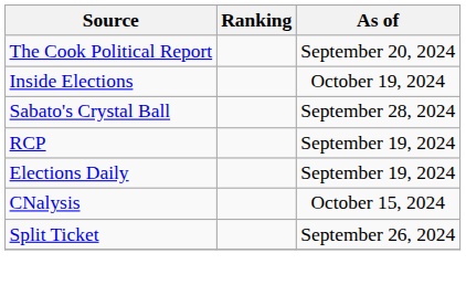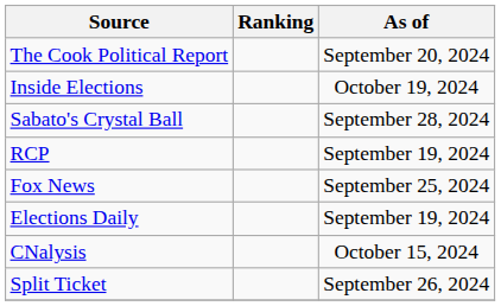+ row: Fox News | September 25, 2024
